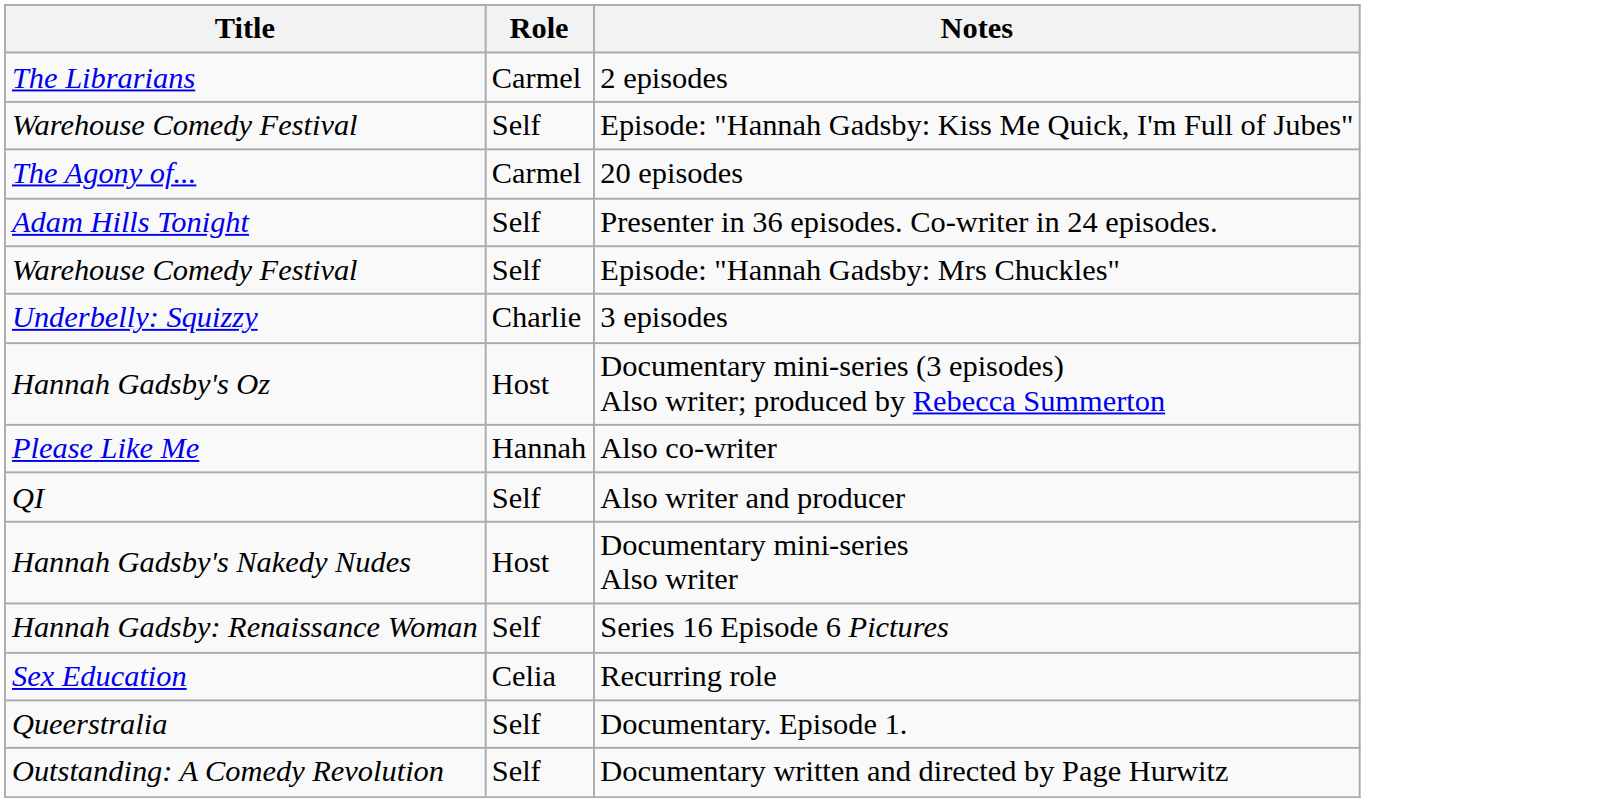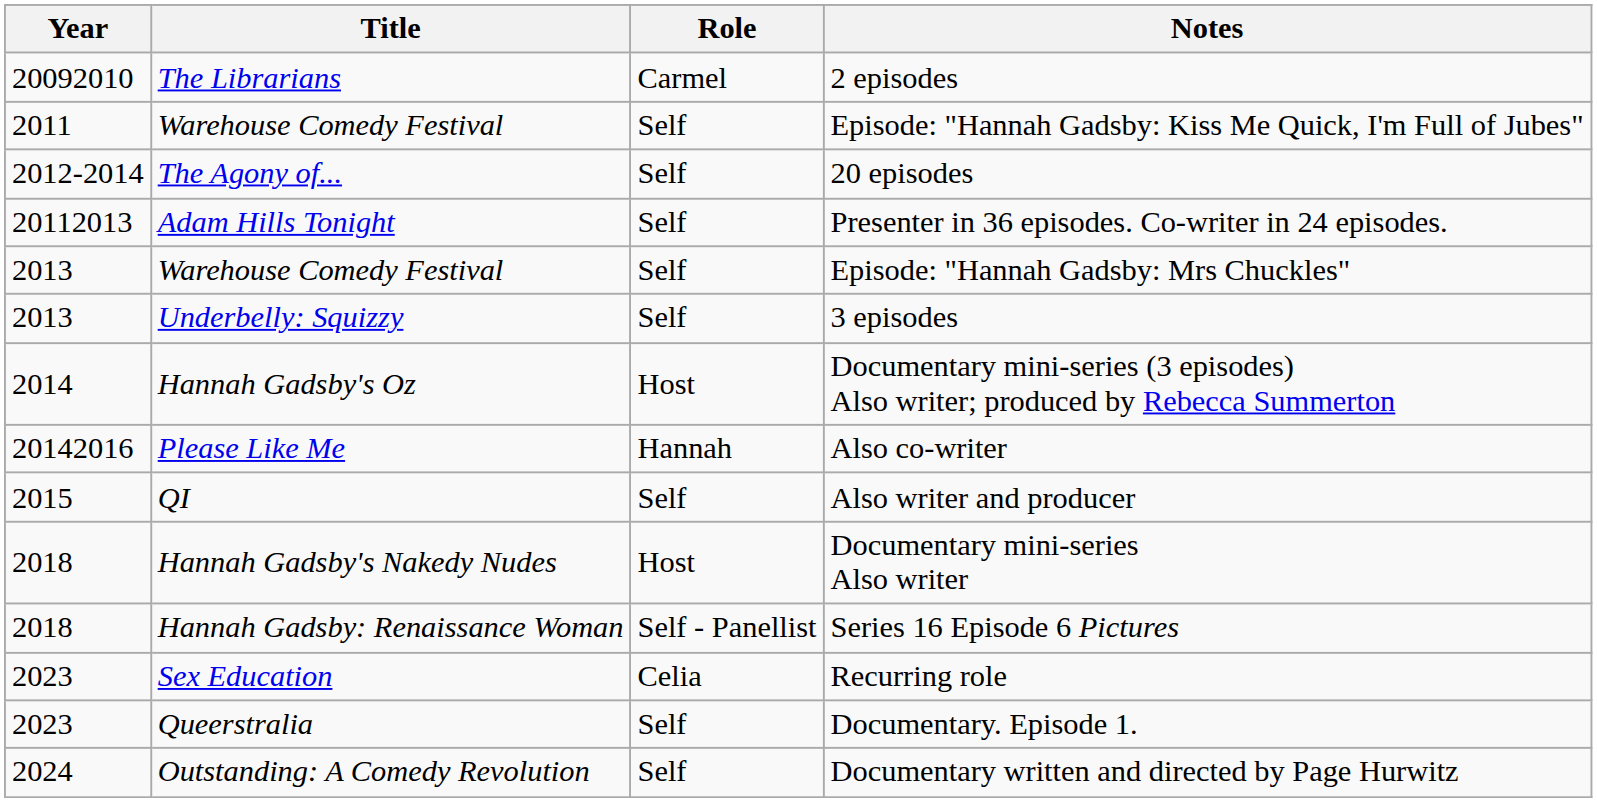+ column: Year | 20092010 | 2011 | 2012-2014 | 20112013 | 2013 | 2013 | 2014 | 20142016 | 2015 | 2018 | 2018 | 2023 | 2023 | 2024
20 episodes | Role: Carmel -> Self
3 episodes | Role: Charlie -> Self
Series 16 Episode 6 Pictures | Role: Self -> Self - Panellist
